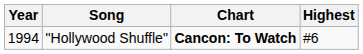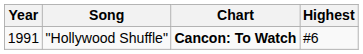"Hollywood Shuffle" | Year: 1994 -> 1991
